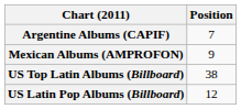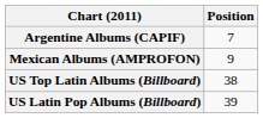US Latin Pop Albums (Billboard) | Position: 12 -> 39
